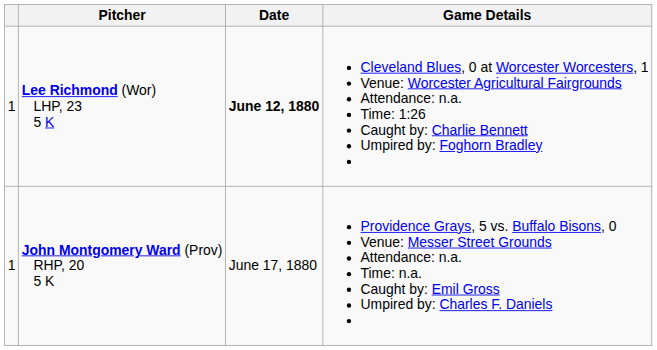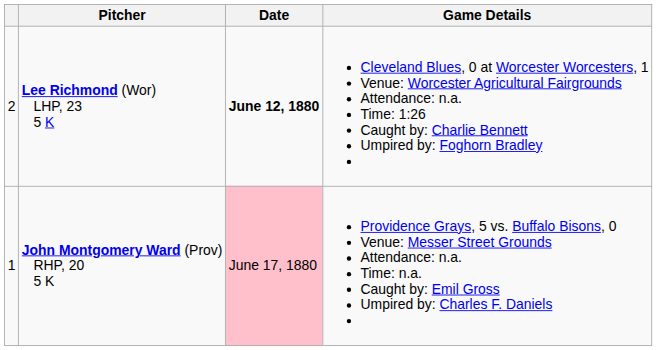Lee Richmond (Wor) LHP, 23 5 K | column 1: 1 -> 2
John Montgomery Ward (Prov) RHP, 20 5 K | Date: no background -> pink background
